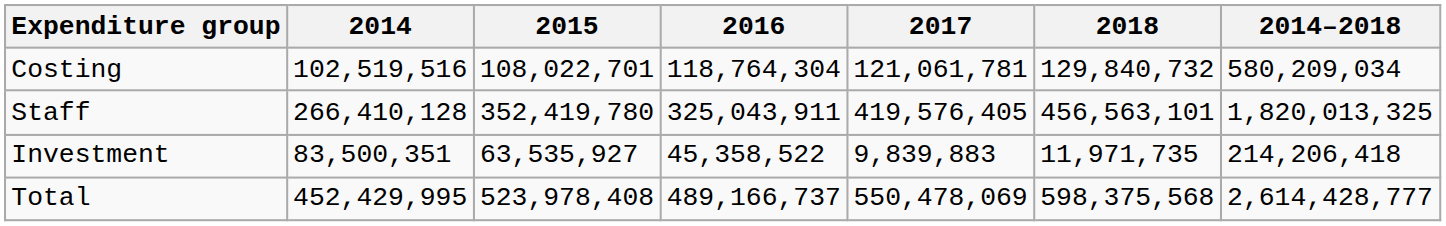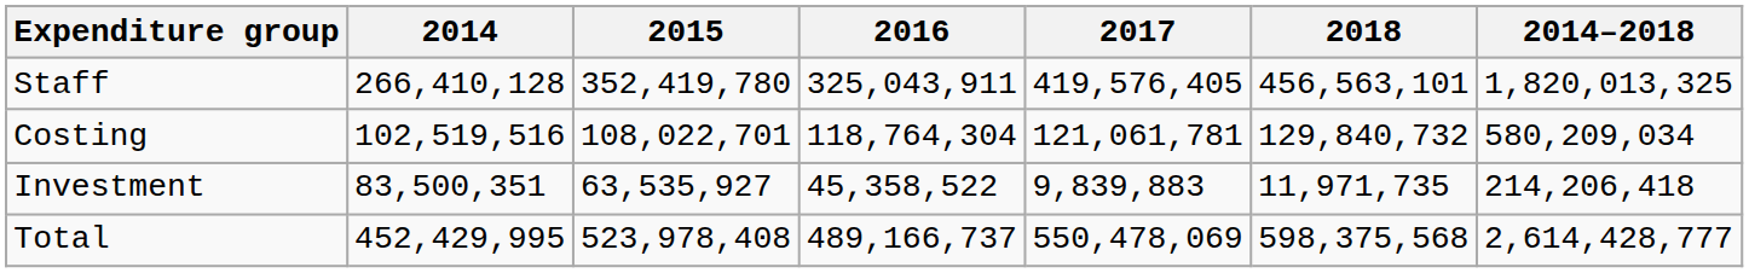rows swapped: Staff <-> Costing
